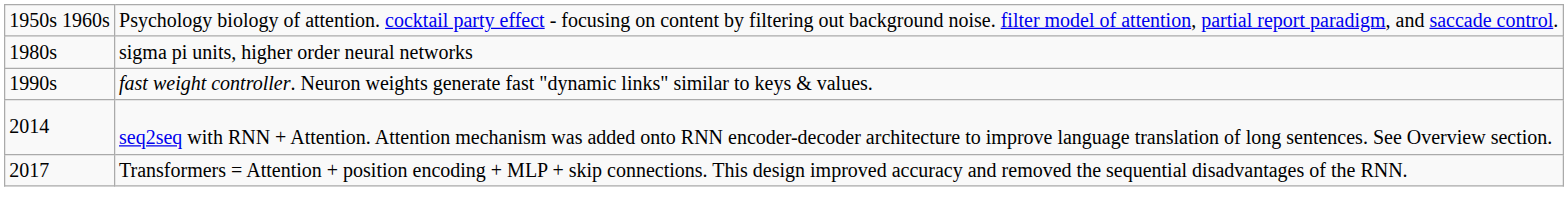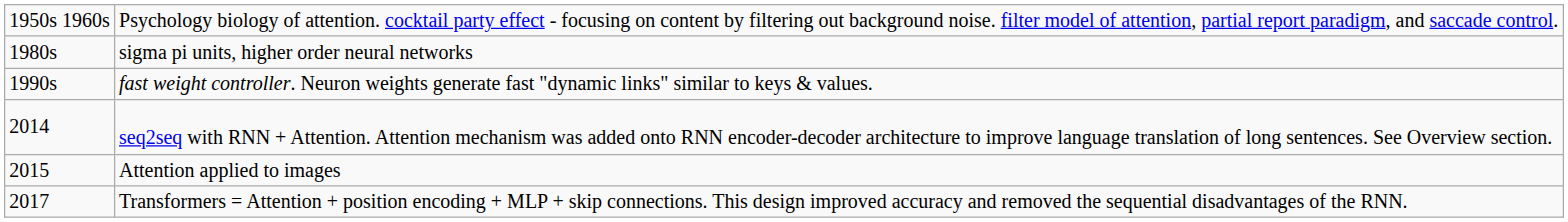+ row: 2015 | Attention applied to images
